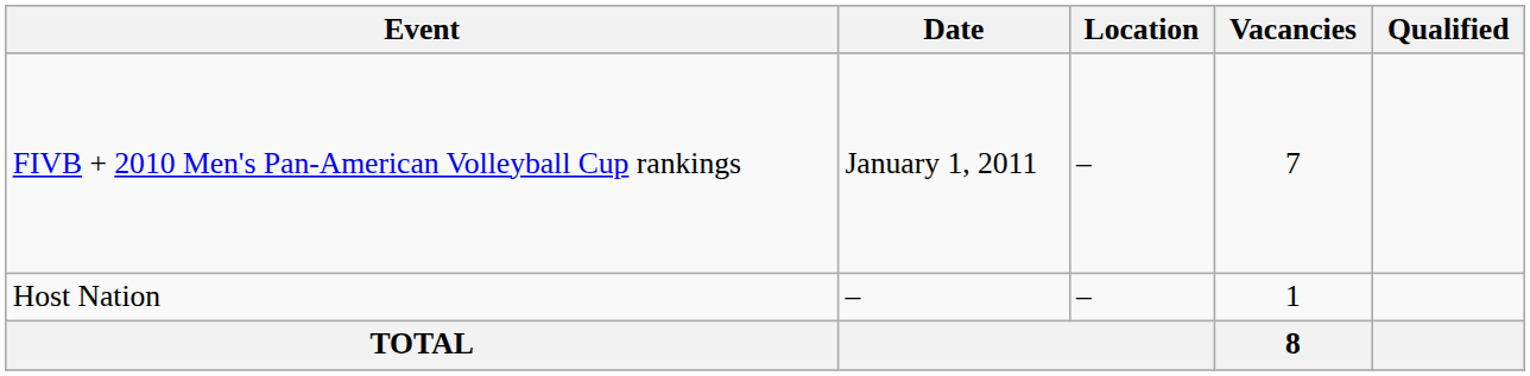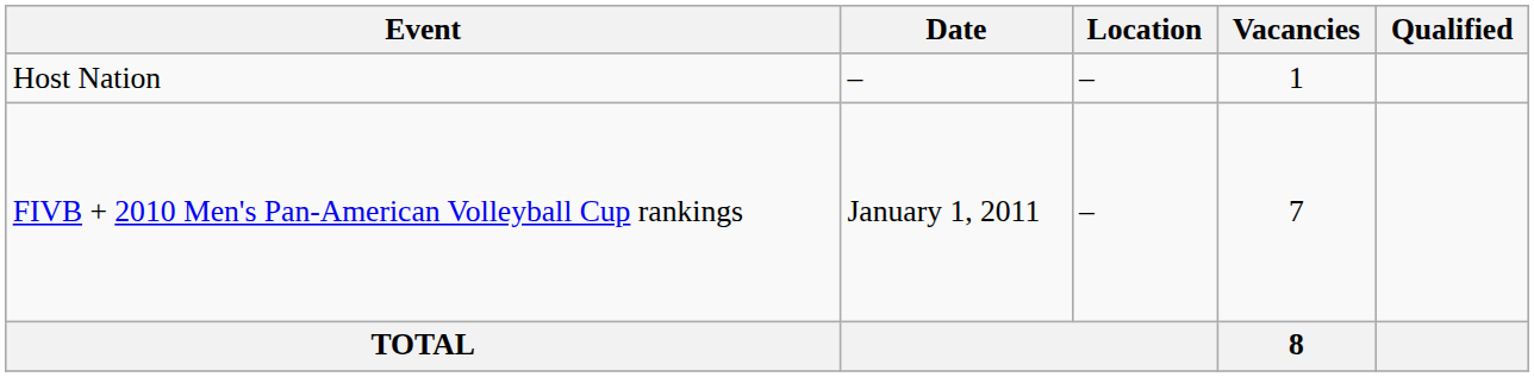rows swapped: Host Nation <-> FIVB + 2010 Men's Pan-American Volleyball Cup rankings
